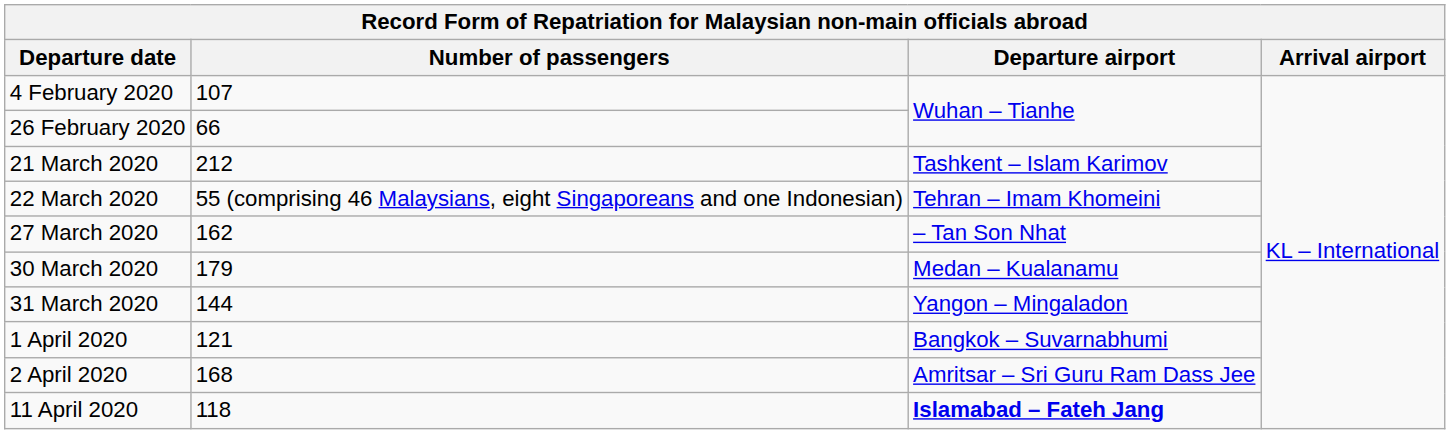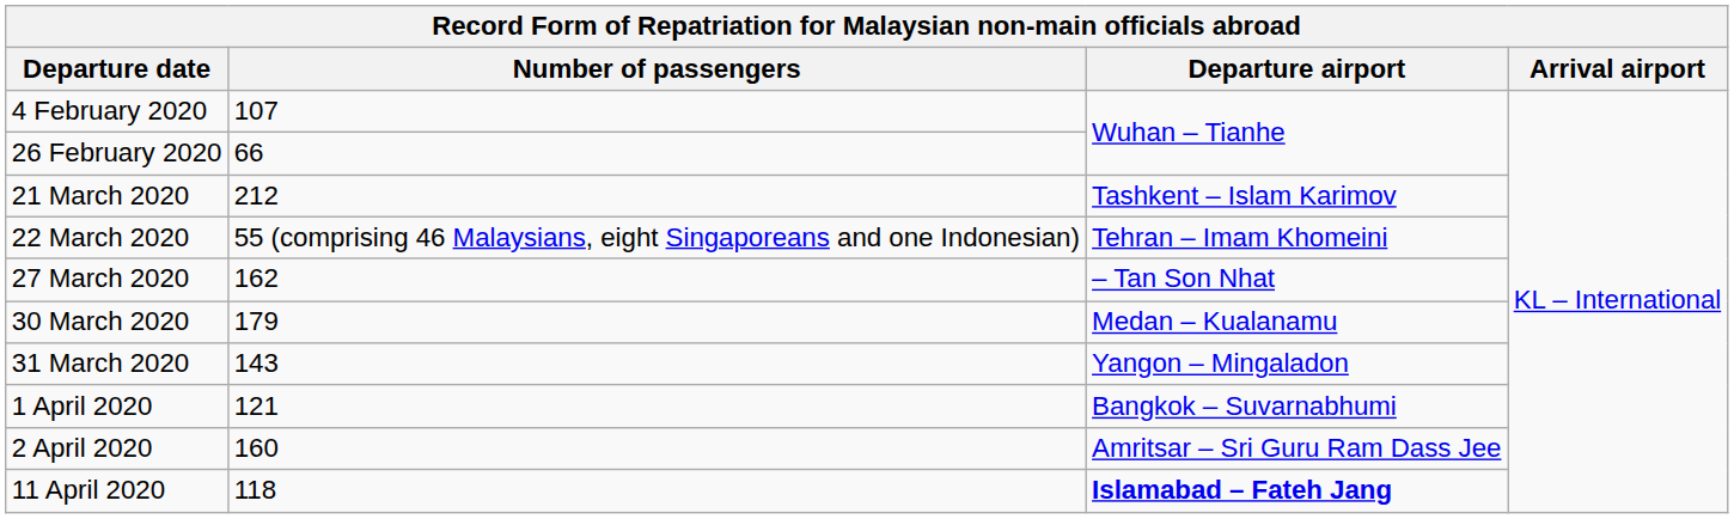31 March 2020 | Number of passengers: 144 -> 143
2 April 2020 | Number of passengers: 168 -> 160
